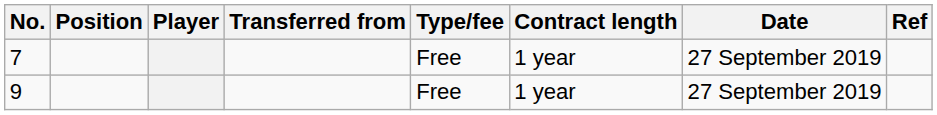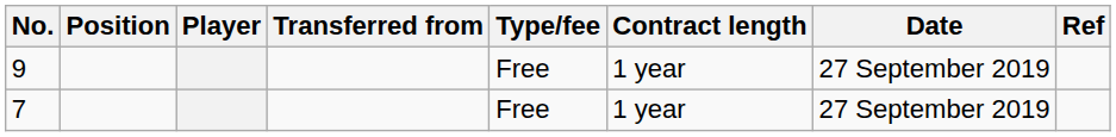rows swapped: 7 <-> 9
